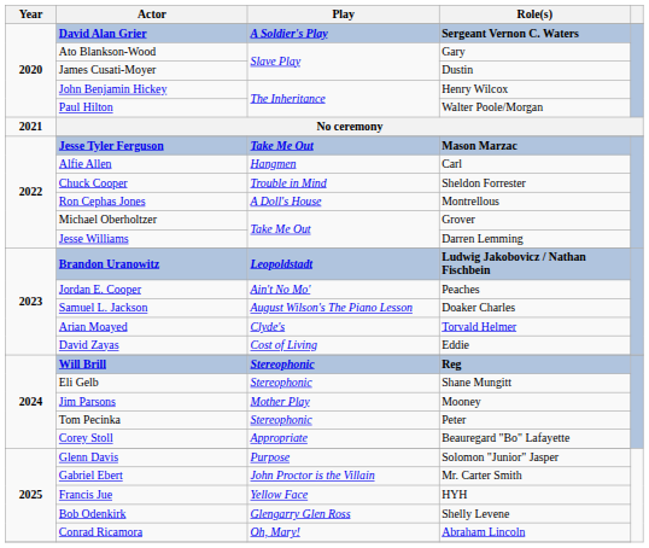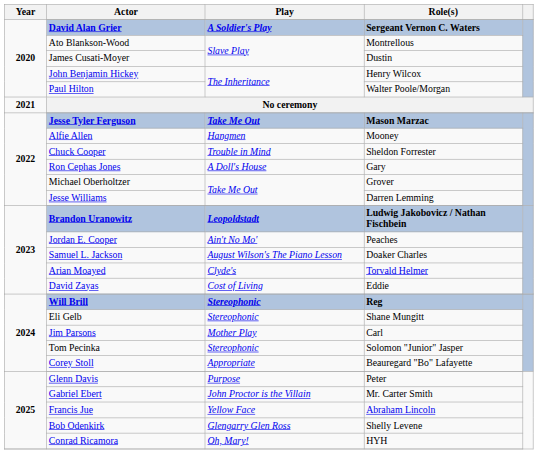Ato Blankson-Wood | Role(s): Gary -> Montrellous
Alfie Allen | Role(s): Carl -> Mooney
Ron Cephas Jones | Role(s): Montrellous -> Gary
Jim Parsons | Role(s): Mooney -> Carl
Tom Pecinka | Role(s): Peter -> Solomon "Junior" Jasper
Glenn Davis | Role(s): Solomon "Junior" Jasper -> Peter
Francis Jue | Role(s): HYH -> Abraham Lincoln
Conrad Ricamora | Role(s): Abraham Lincoln -> HYH
